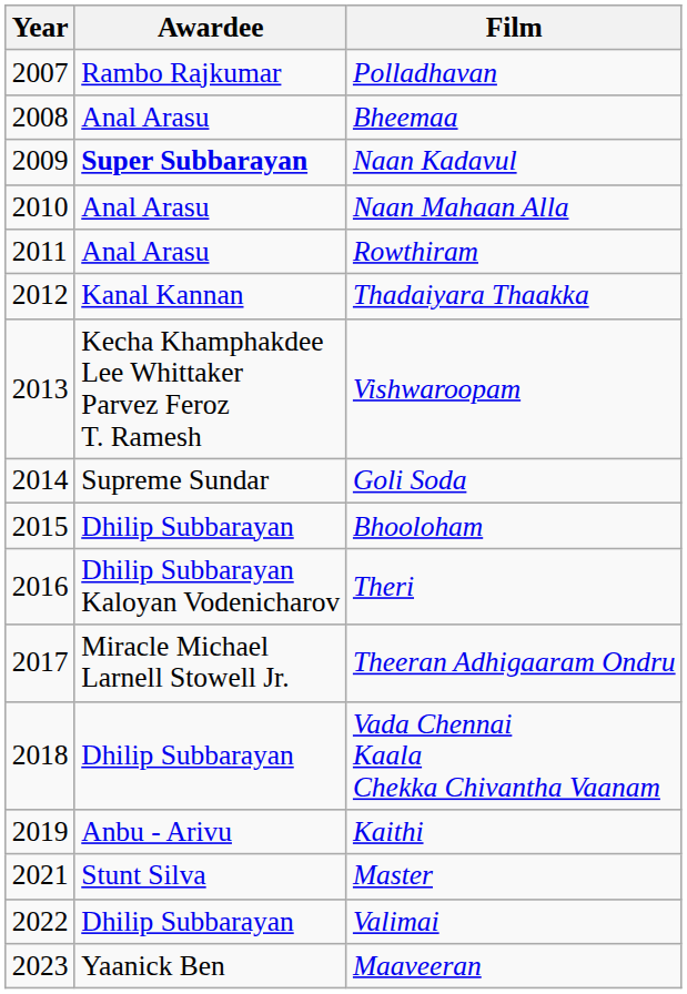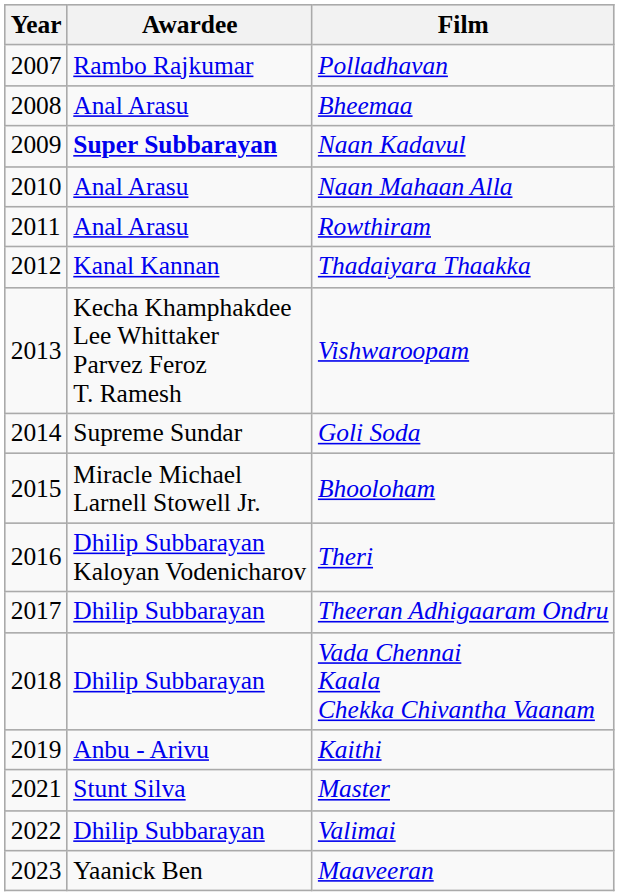Bhooloham | Awardee: Dhilip Subbarayan -> Miracle Michael Larnell Stowell Jr.
Theeran Adhigaaram Ondru | Awardee: Miracle Michael Larnell Stowell Jr. -> Dhilip Subbarayan
